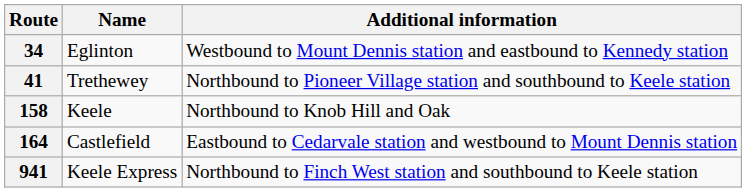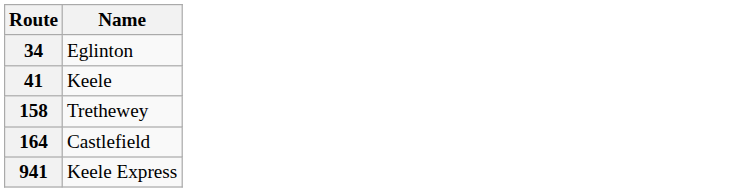- column: Additional information | Westbound to Mount Dennis station and eastbound to Kennedy station | Northbound to Pioneer Village station and southbound to Keele station | Northbound to Knob Hill and Oak | Eastbound to Cedarvale station and westbound to Mount Dennis station | Northbound to Finch West station and southbound to Keele station
41 | Name: Trethewey -> Keele
158 | Name: Keele -> Trethewey
